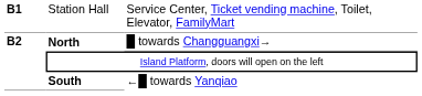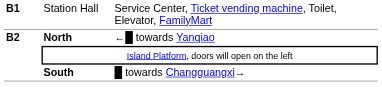North | column 3: █ towards Changguangxi→ -> ←█ towards Yanqiao
South | column 3: ←█ towards Yanqiao -> █ towards Changguangxi→
